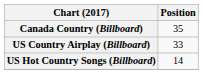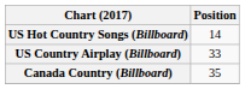rows swapped: Canada Country (Billboard) <-> US Hot Country Songs (Billboard)
